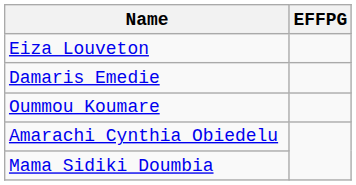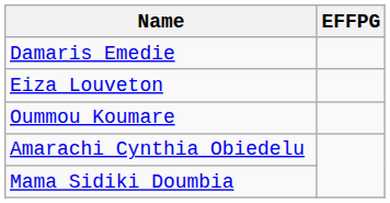rows swapped: Eiza Louveton <-> Damaris Emedie
